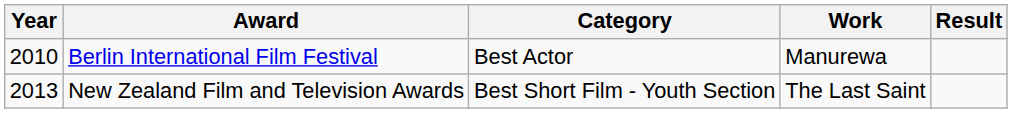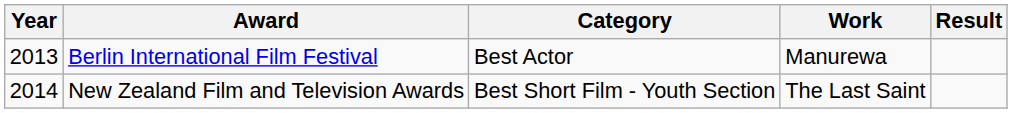Berlin International Film Festival | Year: 2010 -> 2013
New Zealand Film and Television Awards | Year: 2013 -> 2014
